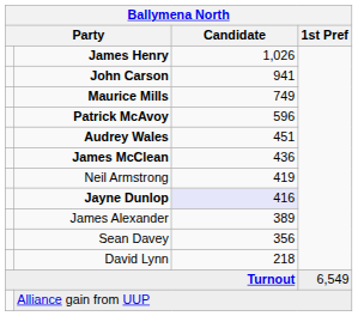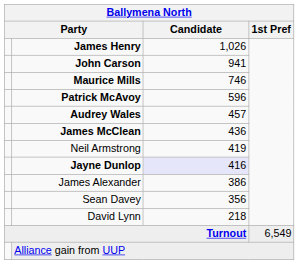Maurice Mills | Candidate: 749 -> 746
Audrey Wales | Candidate: 451 -> 457
James Alexander | Candidate: 389 -> 386
